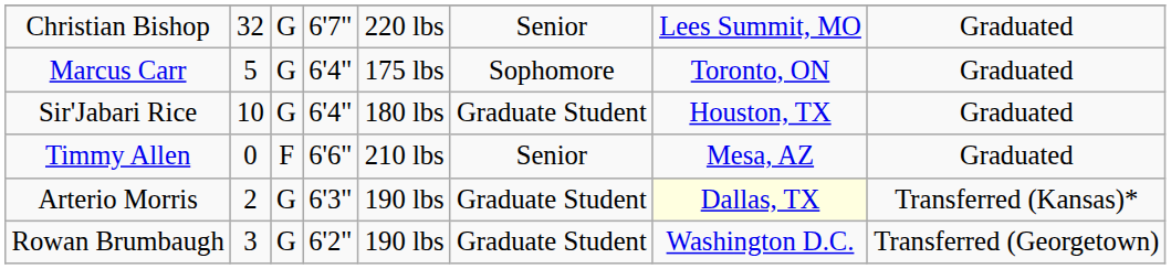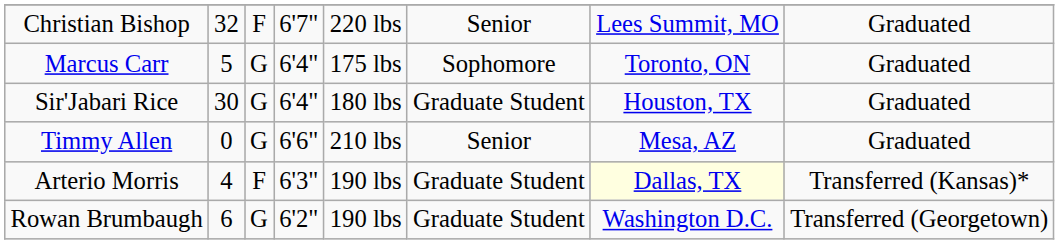Christian Bishop | column 3: G -> F
Sir'Jabari Rice | column 2: 10 -> 30
Timmy Allen | column 3: F -> G
Arterio Morris | column 2: 2 -> 4
Arterio Morris | column 3: G -> F
Rowan Brumbaugh | column 2: 3 -> 6
